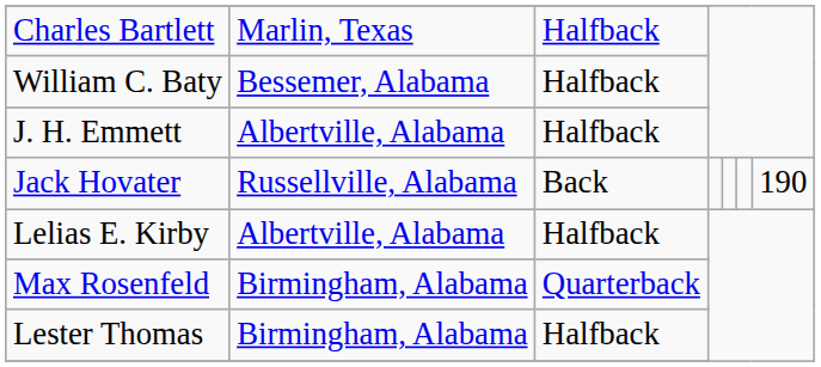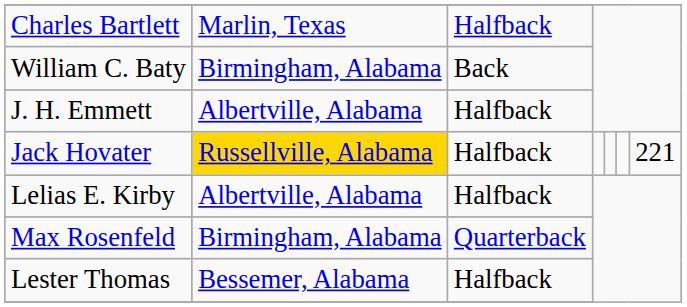William C. Baty | column 2: Bessemer, Alabama -> Birmingham, Alabama
William C. Baty | column 3: Halfback -> Back
Jack Hovater | column 2: no background -> gold background
Jack Hovater | column 3: Back -> Halfback
Jack Hovater | column 7: 190 -> 221
Lester Thomas | column 2: Birmingham, Alabama -> Bessemer, Alabama
